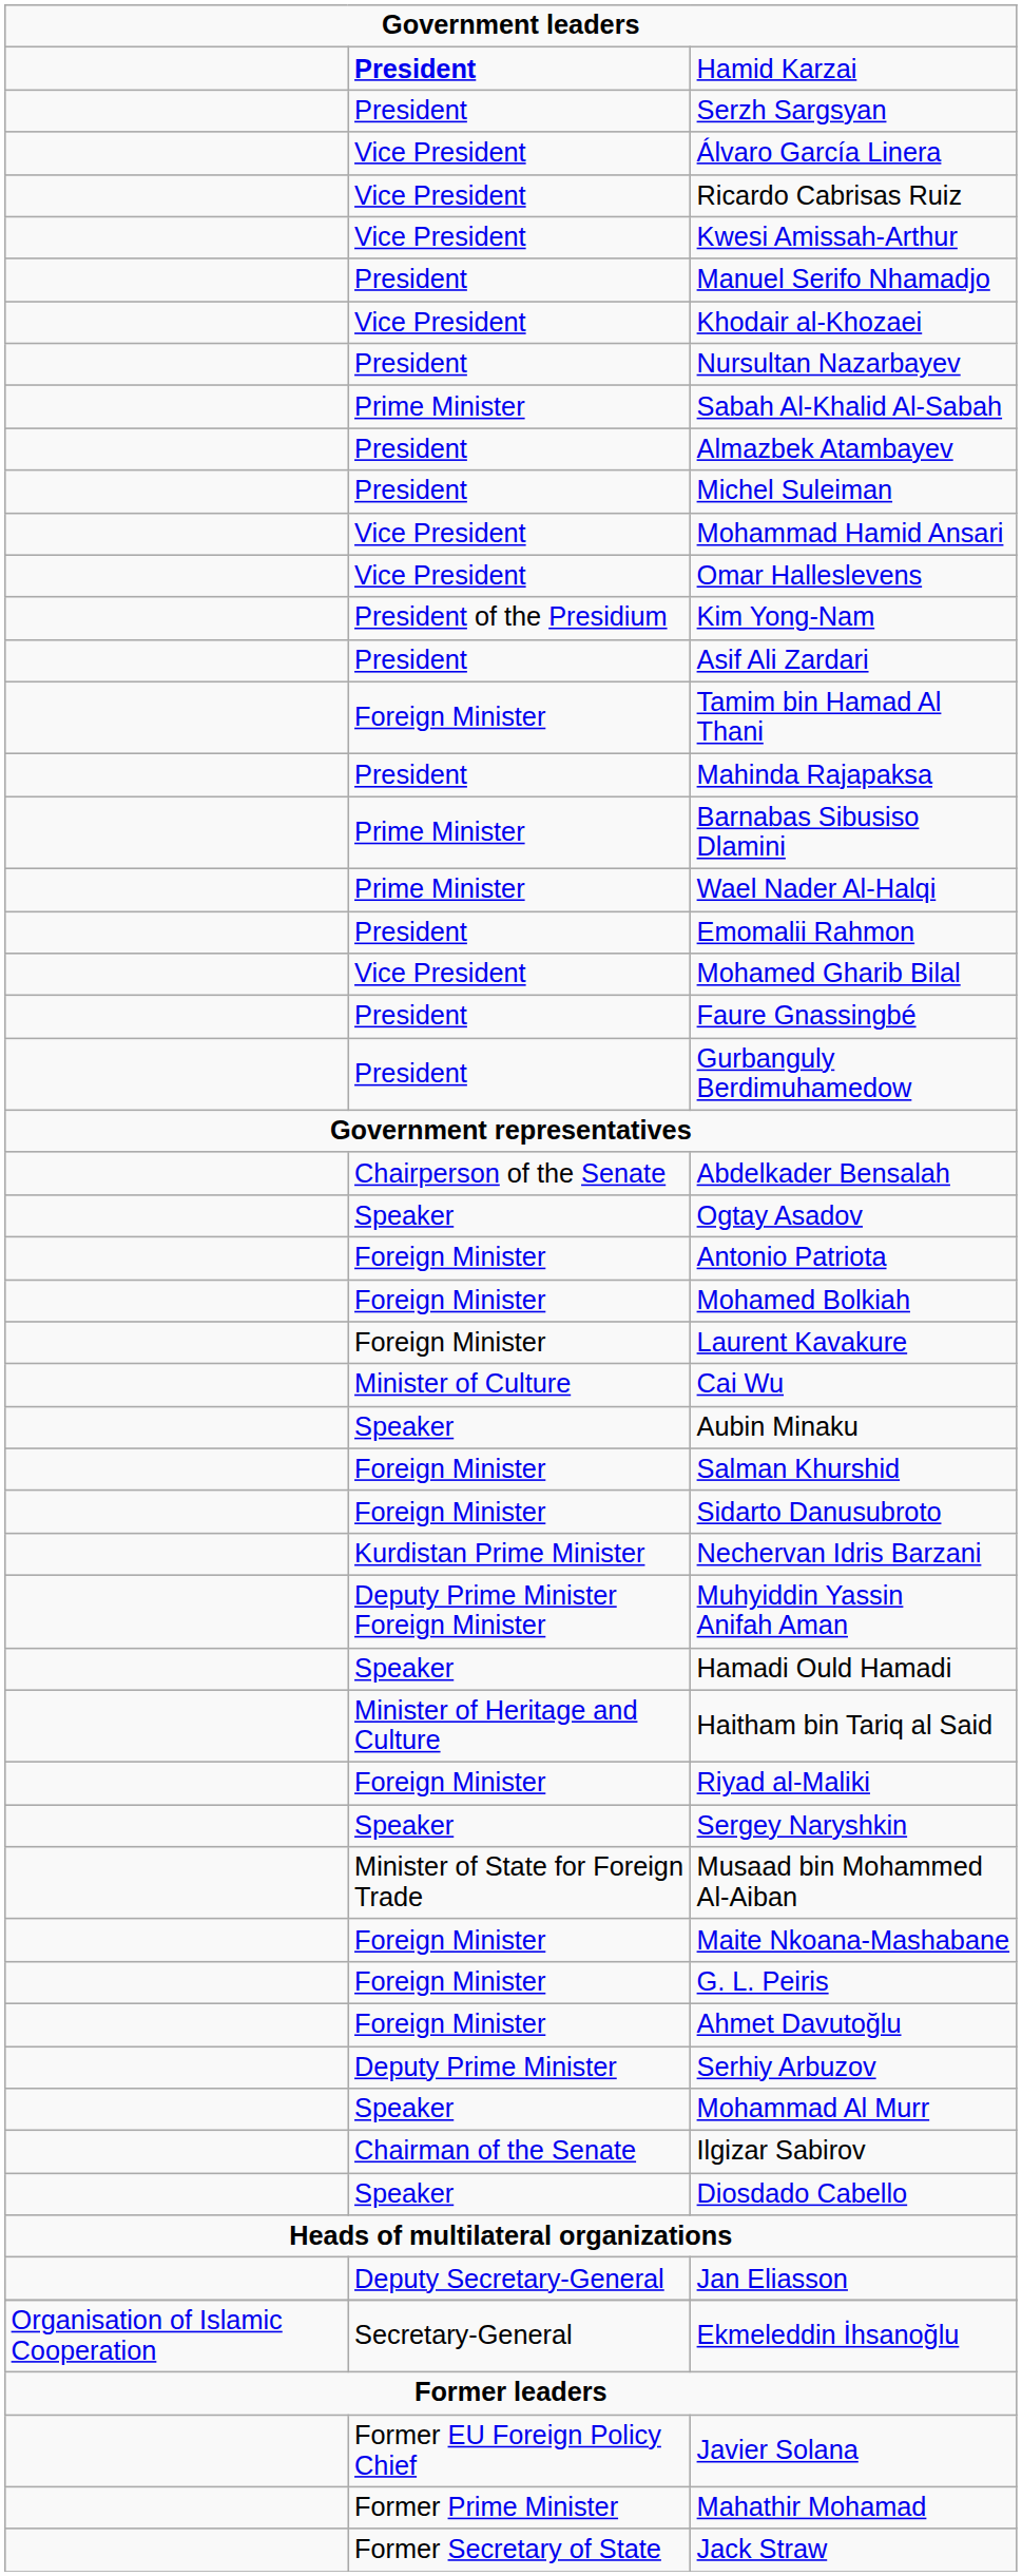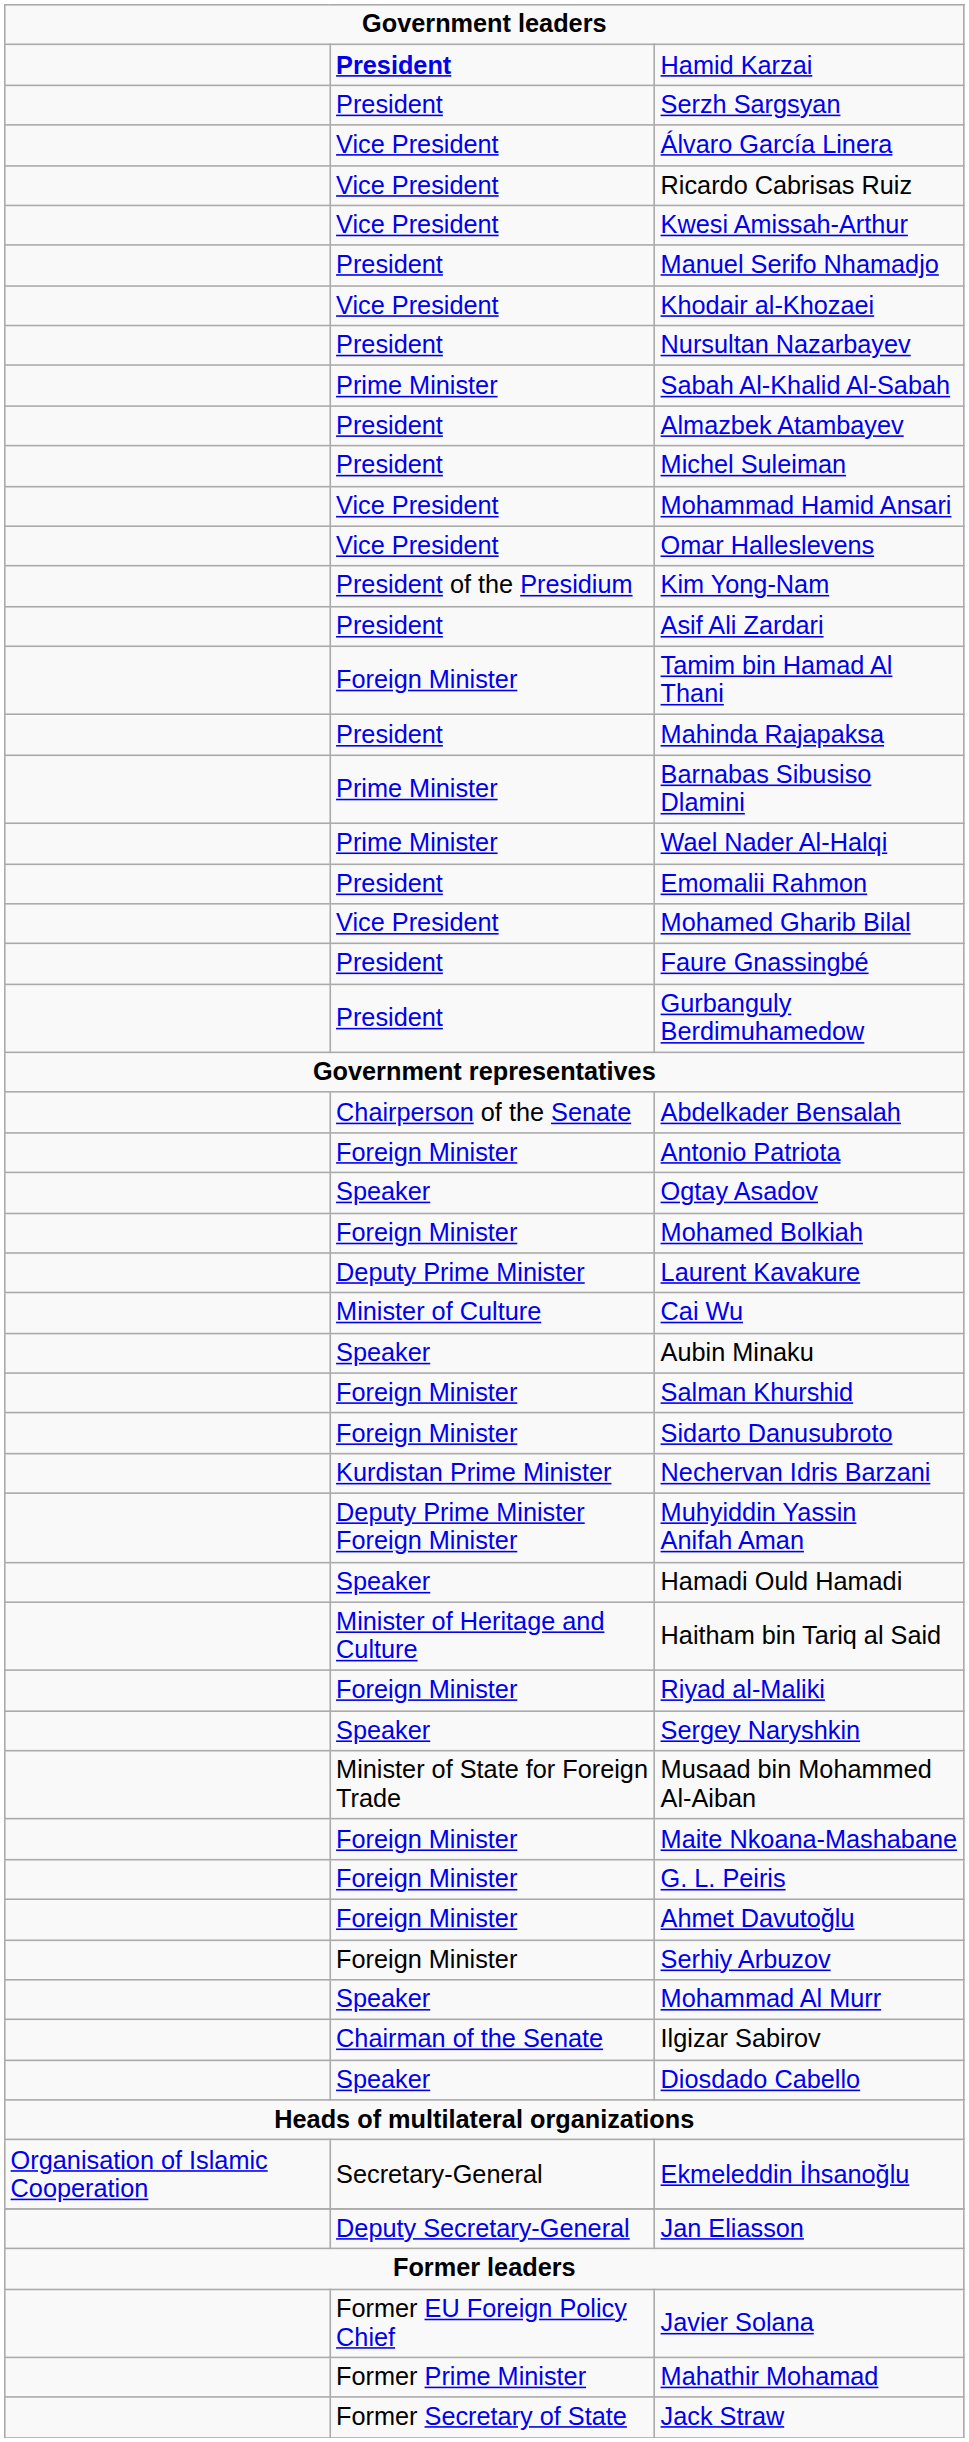rows swapped: Ogtay Asadov <-> Antonio Patriota
Laurent Kavakure | column 2: Foreign Minister -> Deputy Prime Minister
Serhiy Arbuzov | column 2: Deputy Prime Minister -> Foreign Minister
rows swapped: Ekmeleddin İhsanoğlu <-> Jan Eliasson
